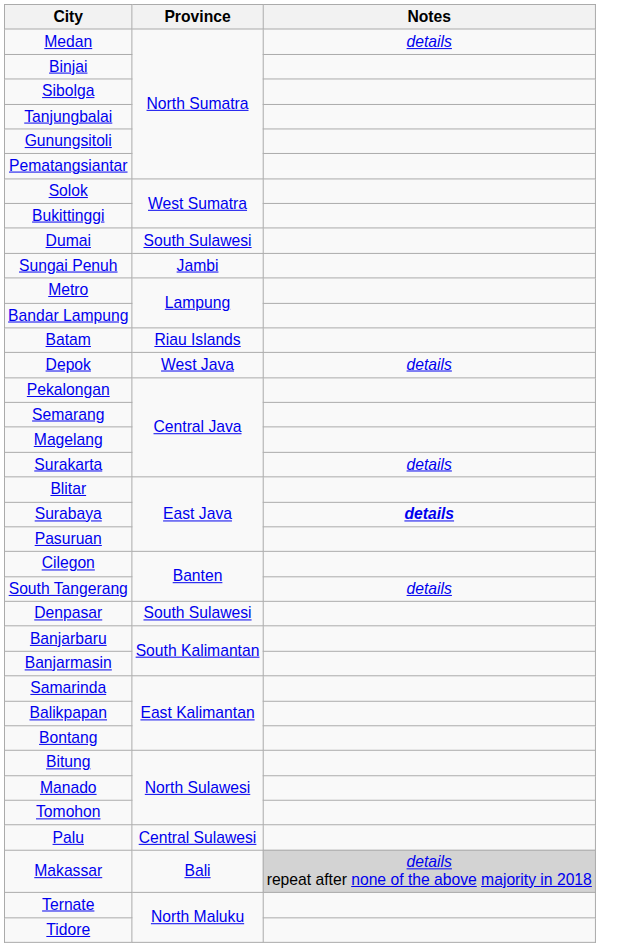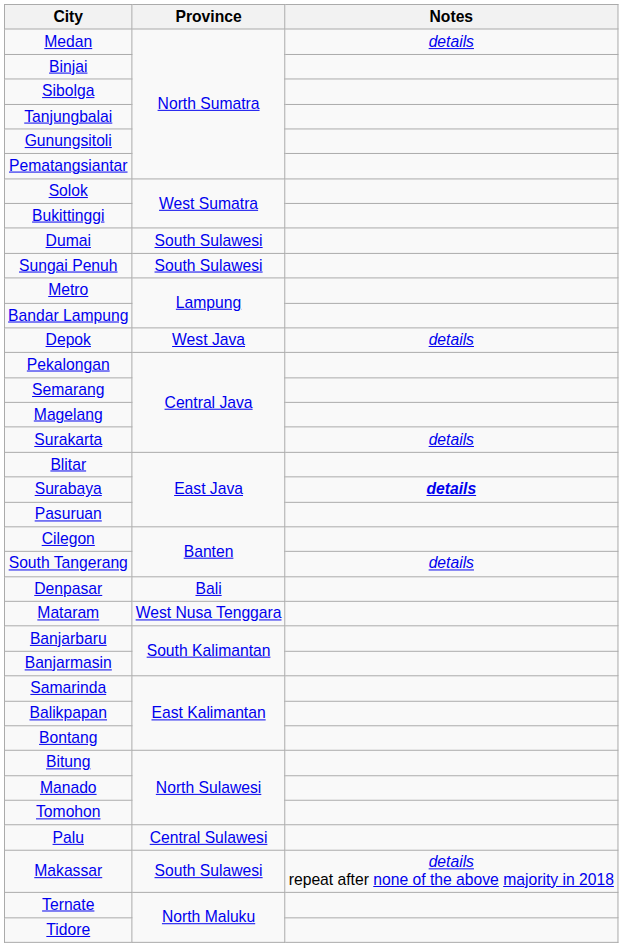Sungai Penuh | Province: Jambi -> South Sulawesi
- row: Batam | Riau Islands
Denpasar | Province: South Sulawesi -> Bali
+ row: Mataram | West Nusa Tenggara
Makassar | Province: Bali -> South Sulawesi
Makassar | Notes: lightgrey background -> no background
